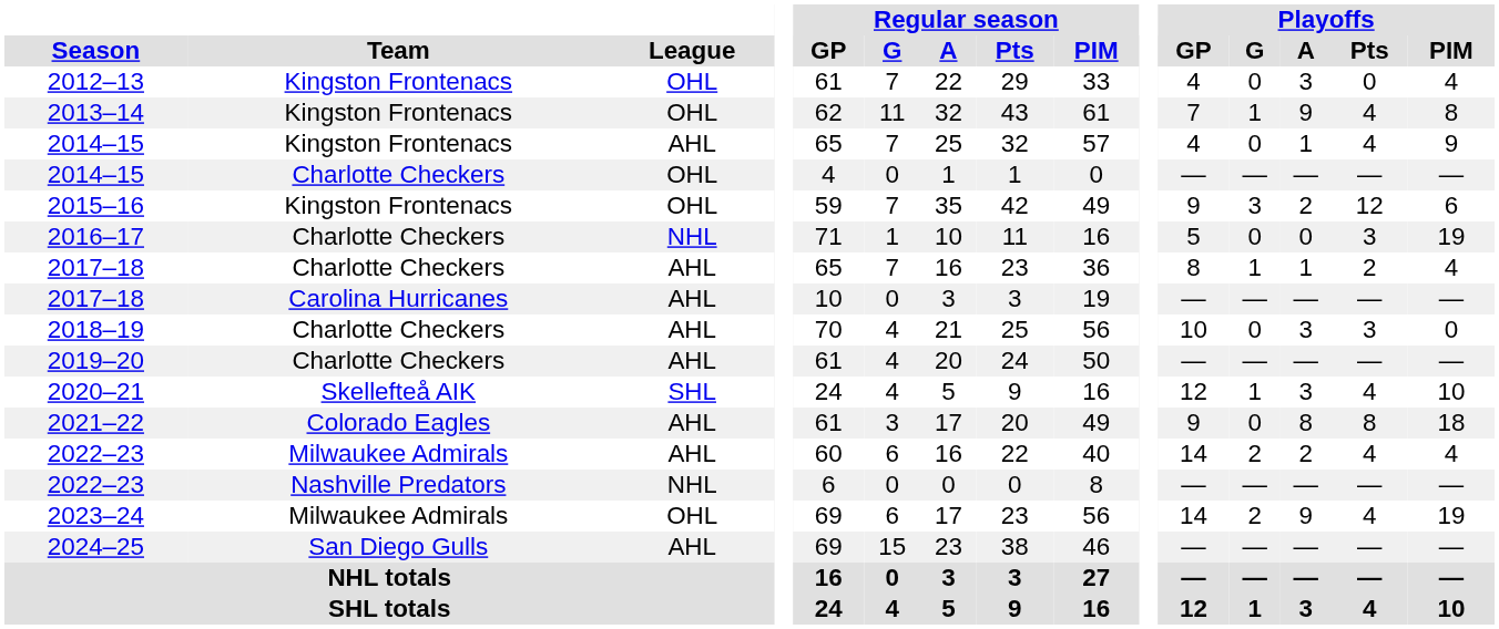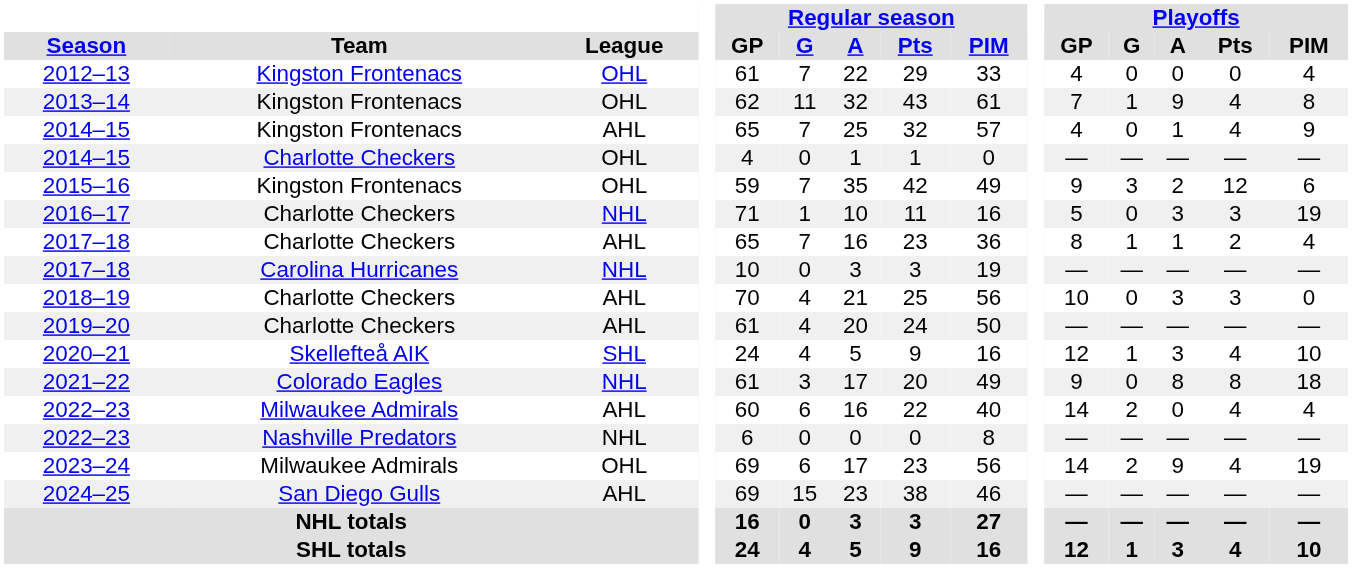2012–13 | Playoffs / A: 3 -> 0
2016–17 | Playoffs / A: 0 -> 3
2017–18 / Carolina Hurricanes | League: AHL -> NHL
2021–22 | League: AHL -> NHL
2022–23 / Milwaukee Admirals | Playoffs / A: 2 -> 0
